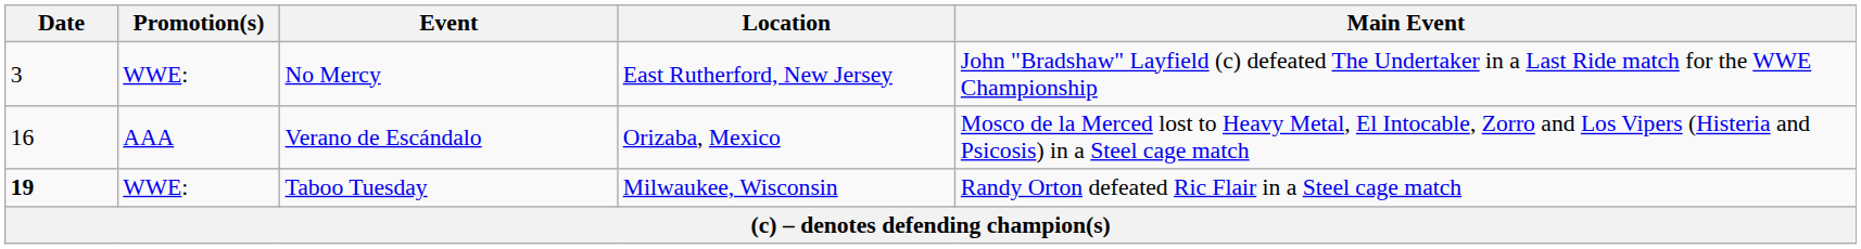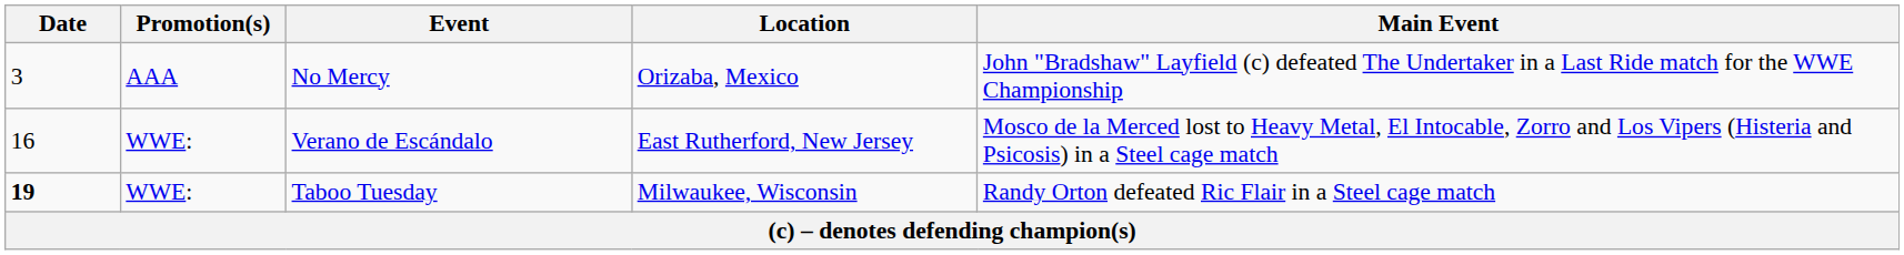No Mercy | Promotion(s): WWE: -> AAA
No Mercy | Location: East Rutherford, New Jersey -> Orizaba, Mexico
Verano de Escándalo | Promotion(s): AAA -> WWE:
Verano de Escándalo | Location: Orizaba, Mexico -> East Rutherford, New Jersey
